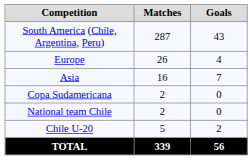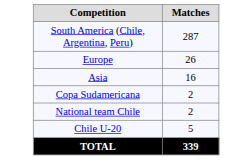- column: Goals | 43 | 4 | 7 | 0 | 0 | 2 | 56
